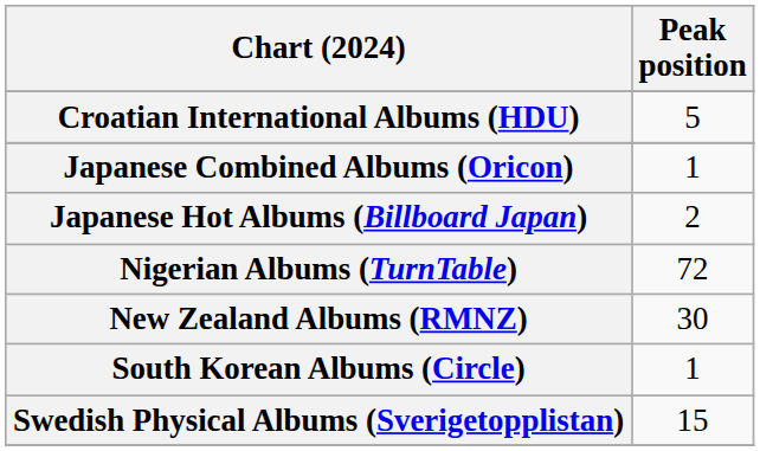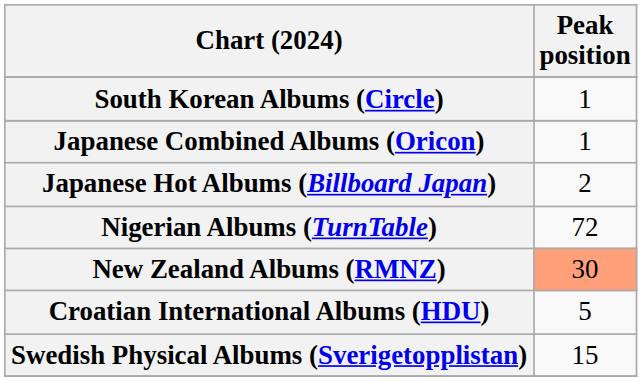rows swapped: Croatian International Albums (HDU) <-> South Korean Albums (Circle)
New Zealand Albums (RMNZ) | Peak position: no background -> lightsalmon background
